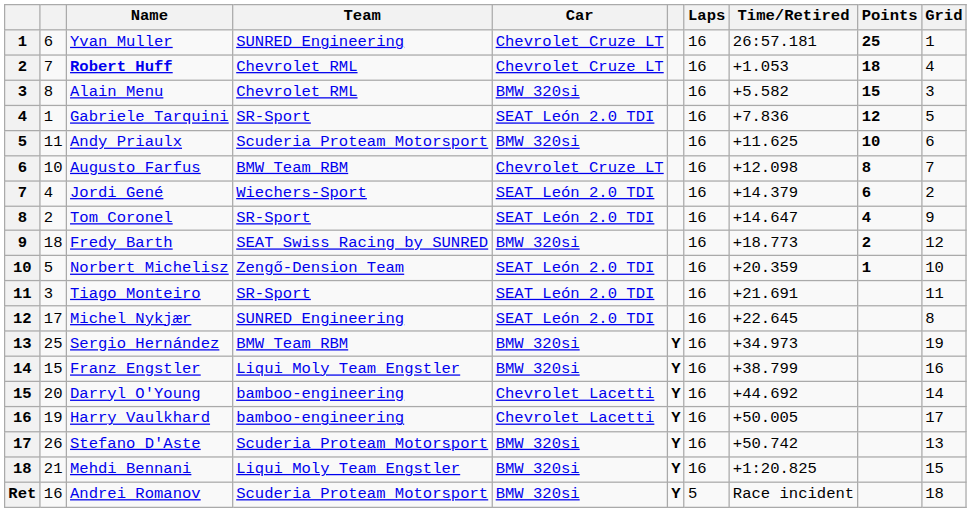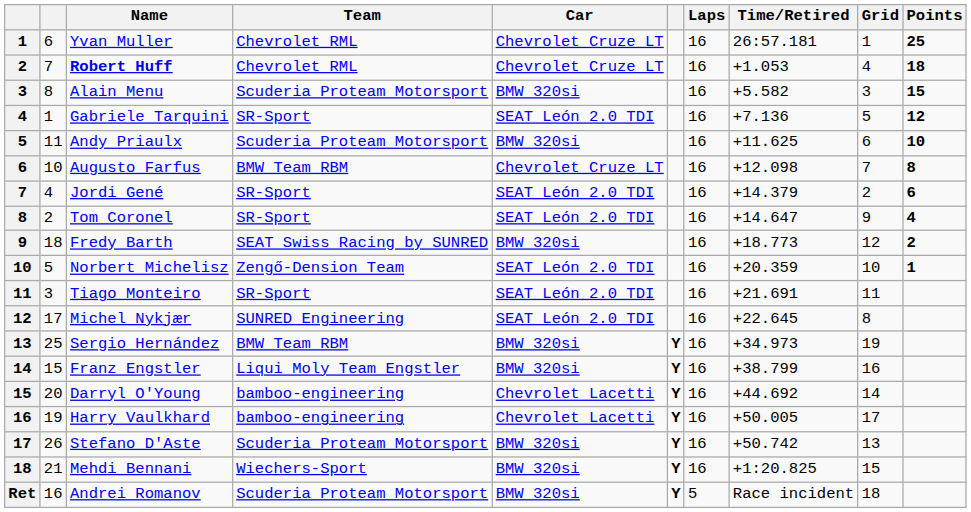columns swapped: Grid <-> Points
Yvan Muller | Team: SUNRED Engineering -> Chevrolet RML
Alain Menu | Team: Chevrolet RML -> Scuderia Proteam Motorsport
Gabriele Tarquini | Time/Retired: +7.836 -> +7.136
Jordi Gené | Team: Wiechers-Sport -> SR-Sport
Mehdi Bennani | Team: Liqui Moly Team Engstler -> Wiechers-Sport
